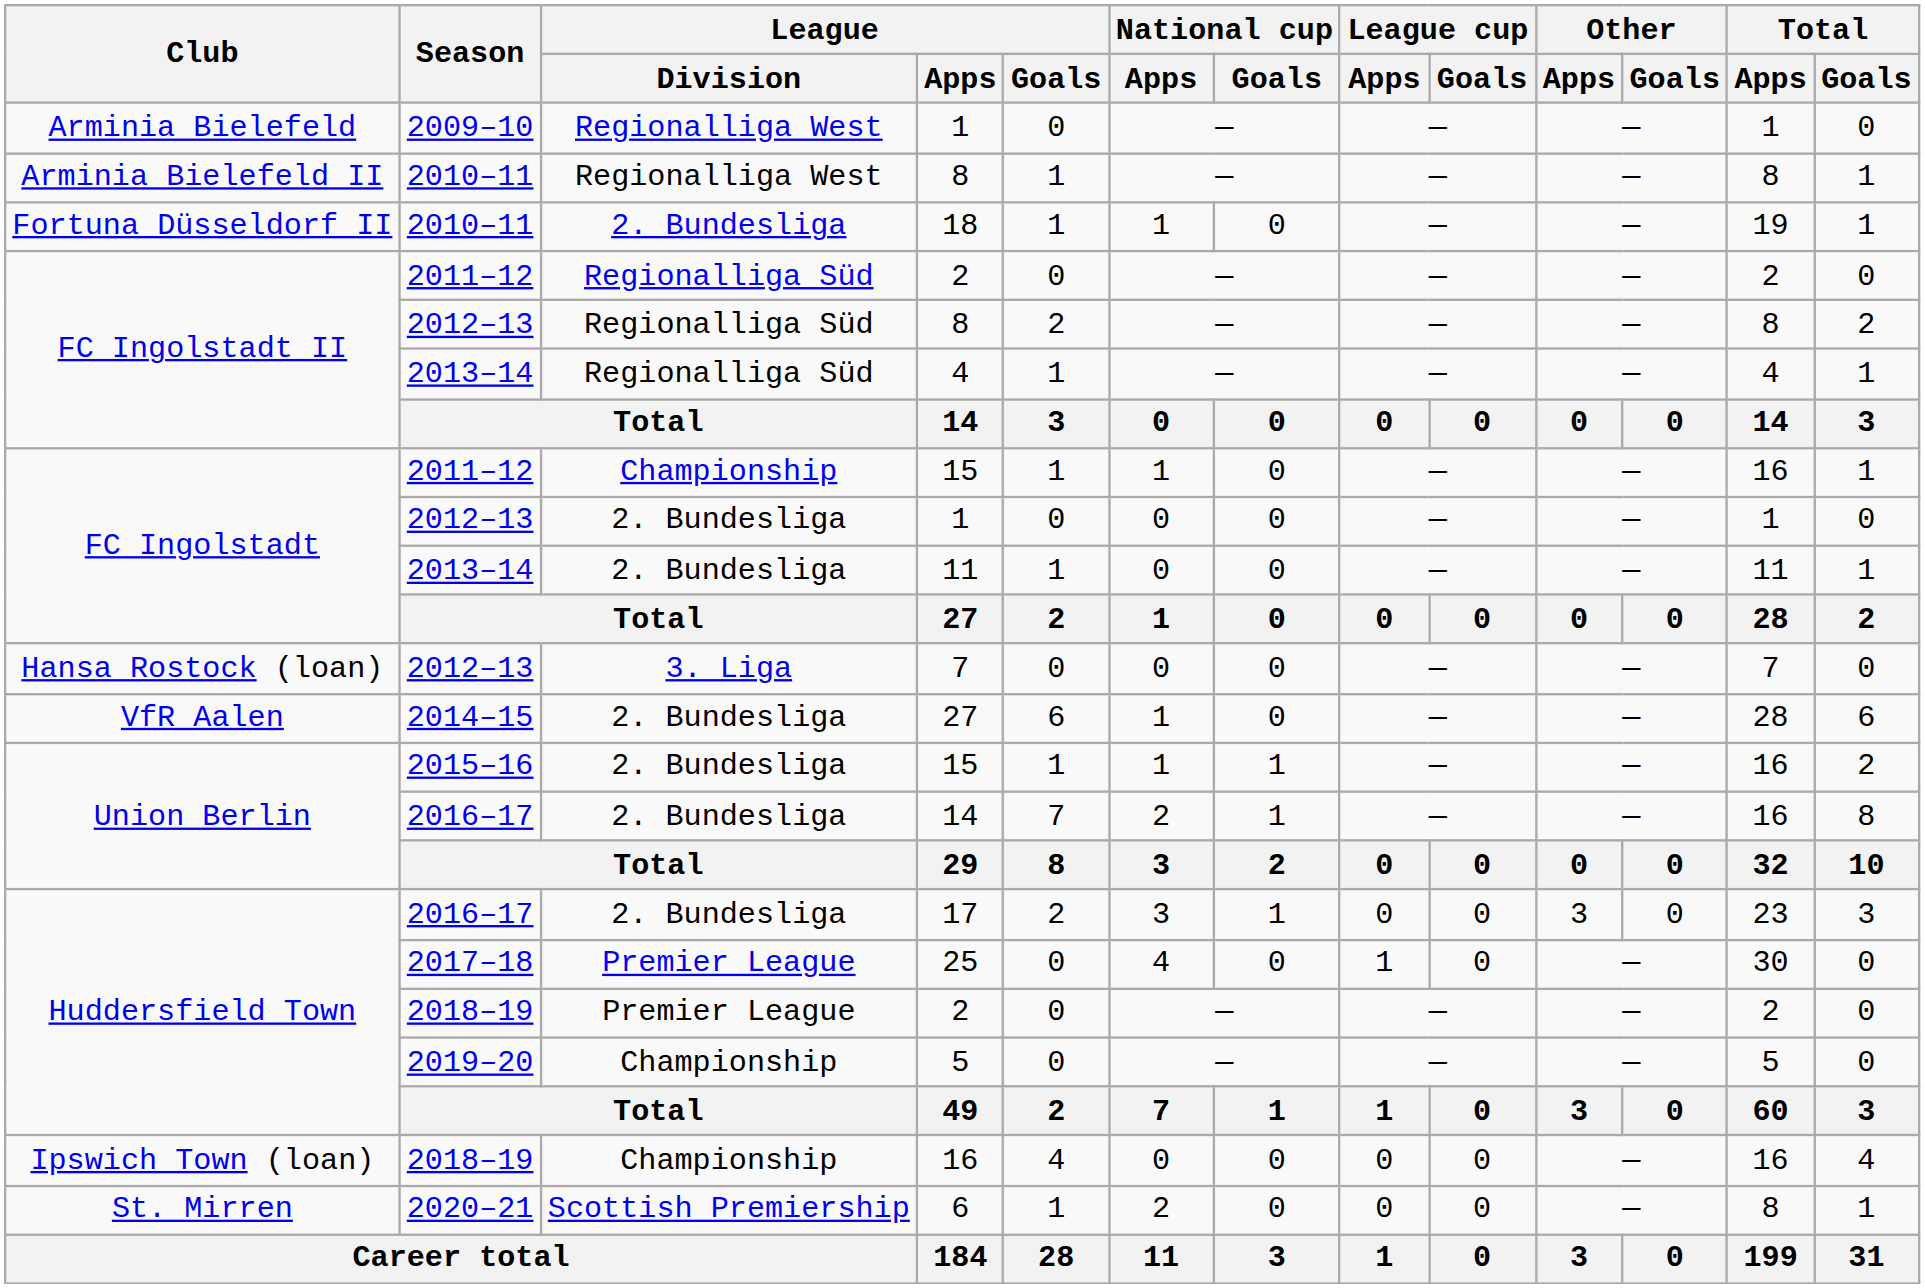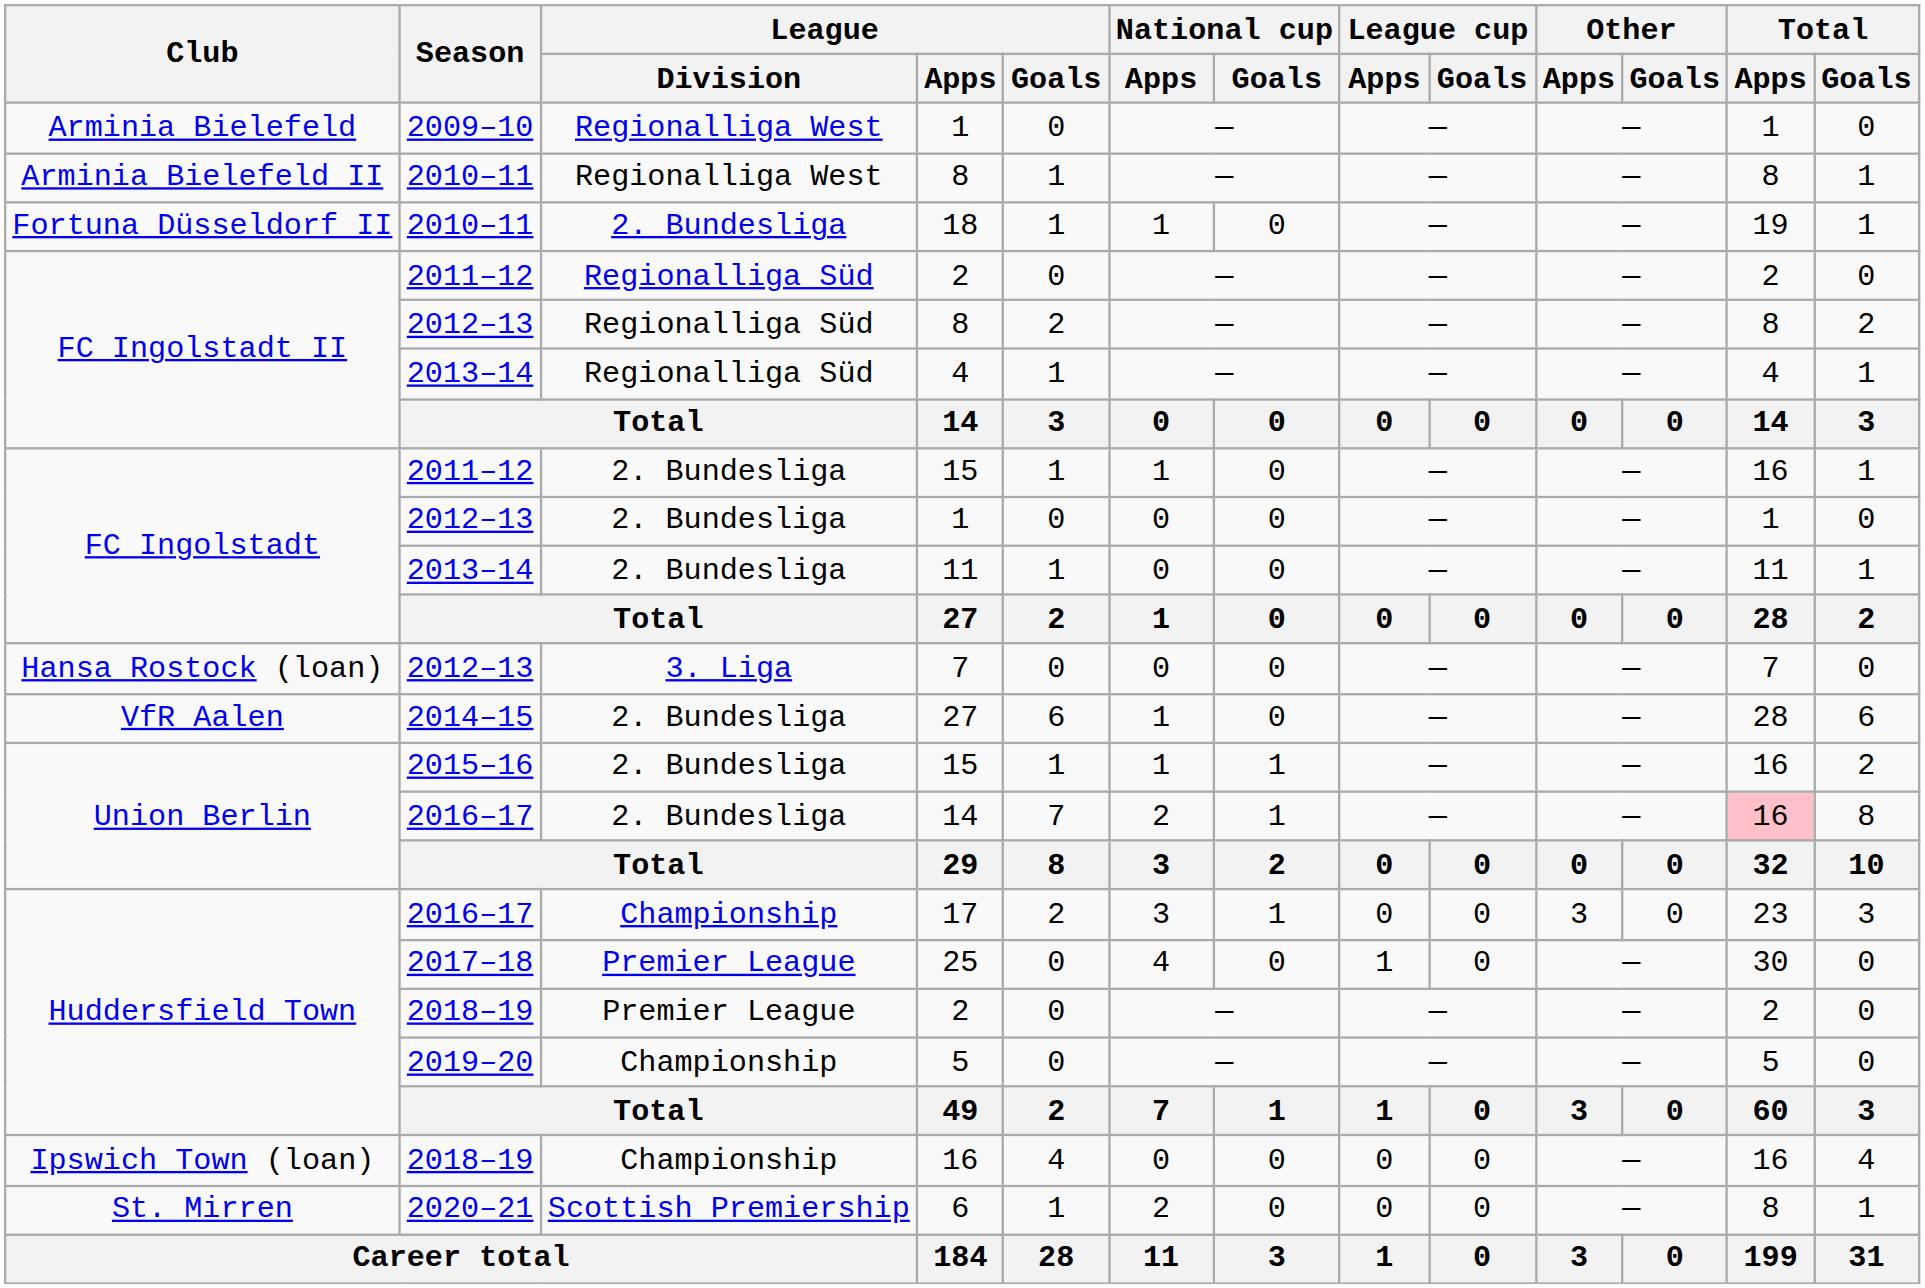2011–12 / 15 | League / Division: Championship -> 2. Bundesliga
2016–17 / 14 | Total / Apps: no background -> pink background
17 | League / Division: 2. Bundesliga -> Championship
